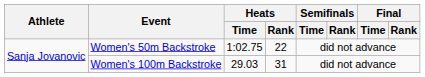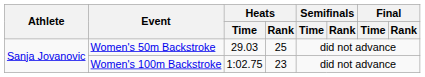Women's 50m Backstroke | Heats / Time: 1:02.75 -> 29.03
Women's 50m Backstroke | Heats / Rank: 22 -> 25
Women's 100m Backstroke | Heats / Time: 29.03 -> 1:02.75
Women's 100m Backstroke | Heats / Rank: 31 -> 23
